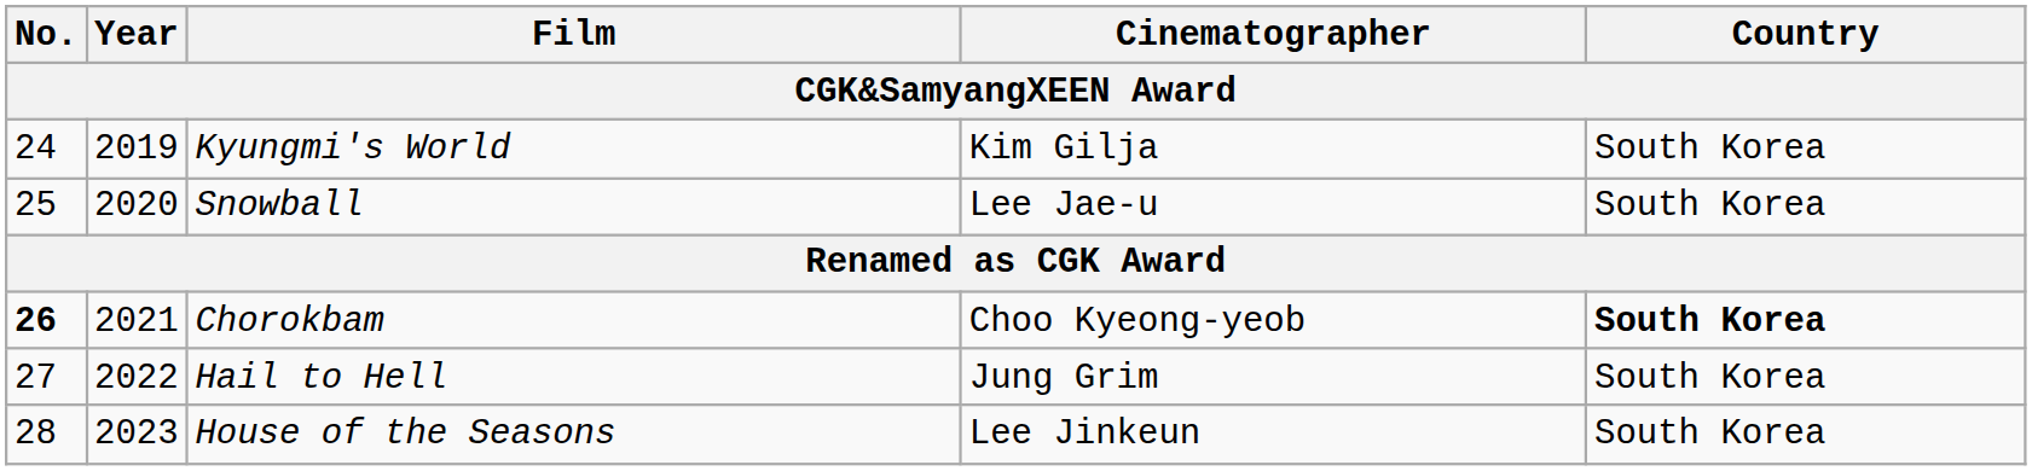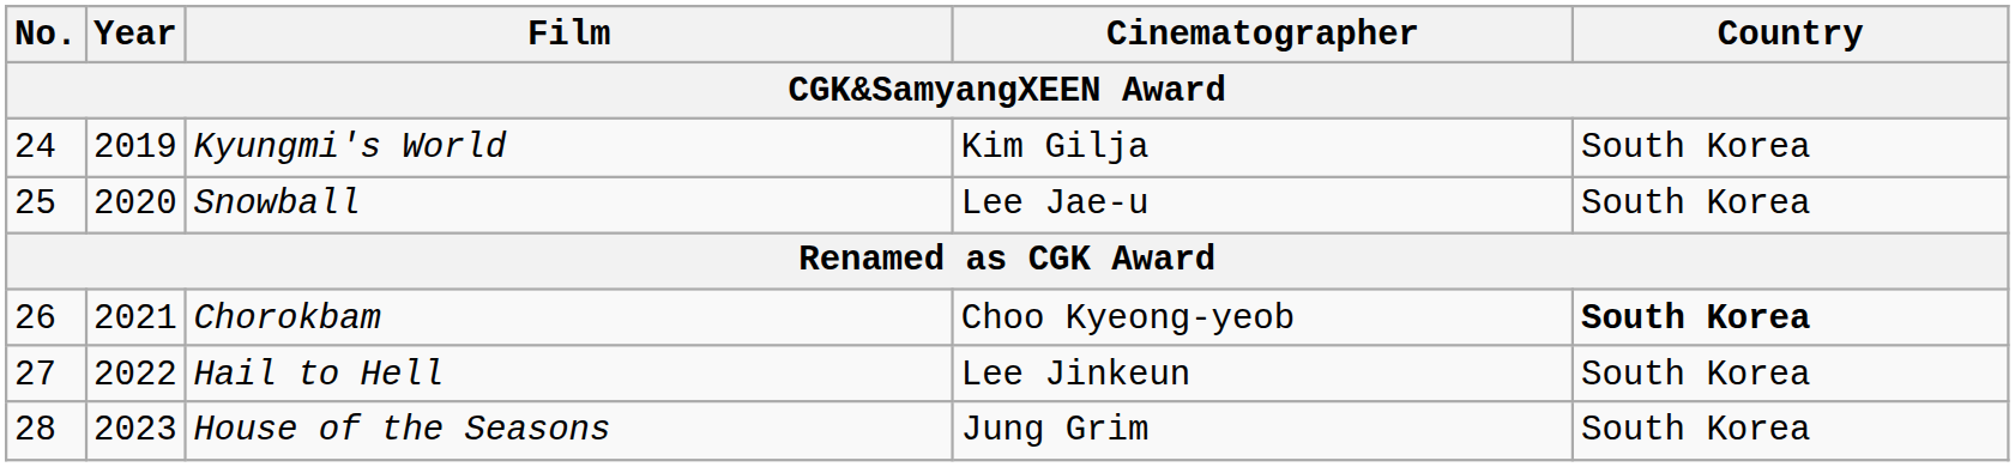Chorokbam | No.: bold -> normal
Hail to Hell | Cinematographer: Jung Grim -> Lee Jinkeun
House of the Seasons | Cinematographer: Lee Jinkeun -> Jung Grim
